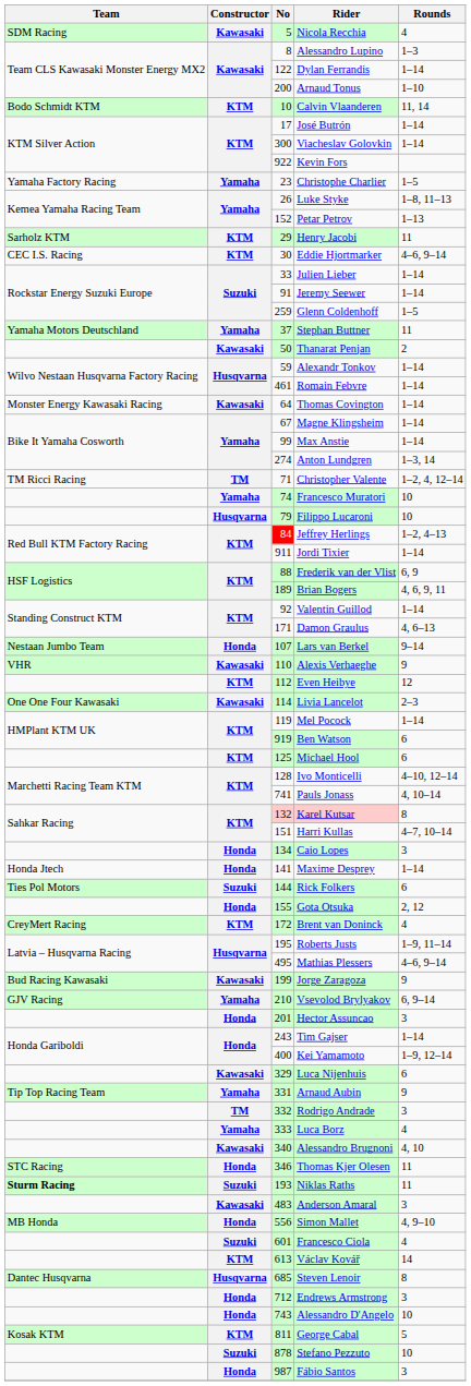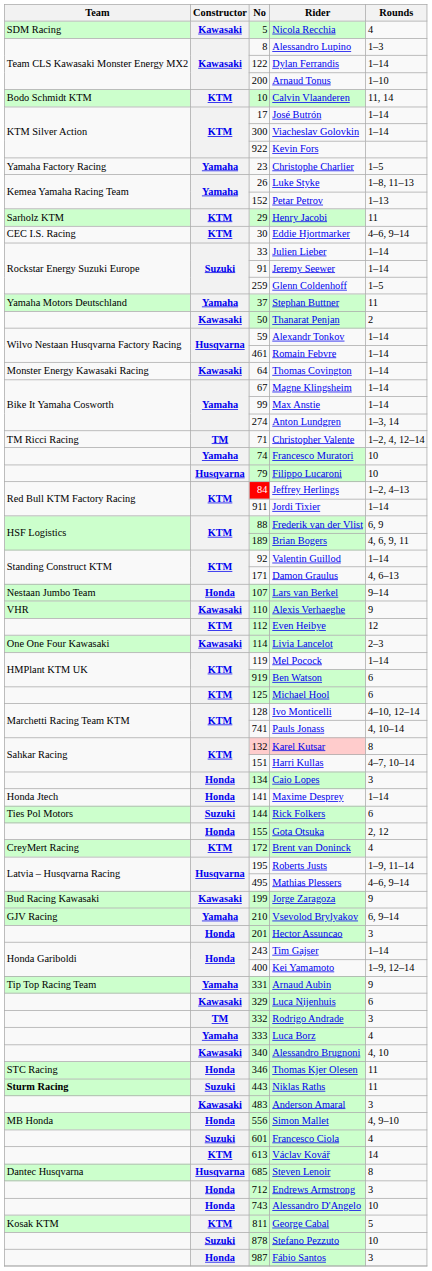rows swapped: Luca Nijenhuis <-> Arnaud Aubin
Niklas Raths | No: 193 -> 443
